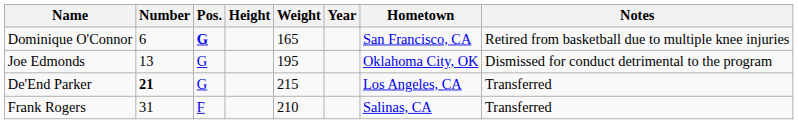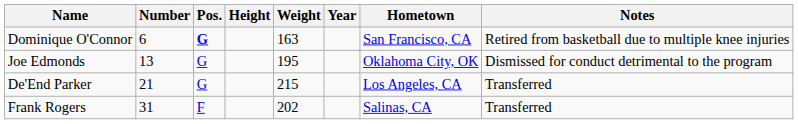Dominique O'Connor | Weight: 165 -> 163
De'End Parker | Number: bold -> normal
Frank Rogers | Weight: 210 -> 202
